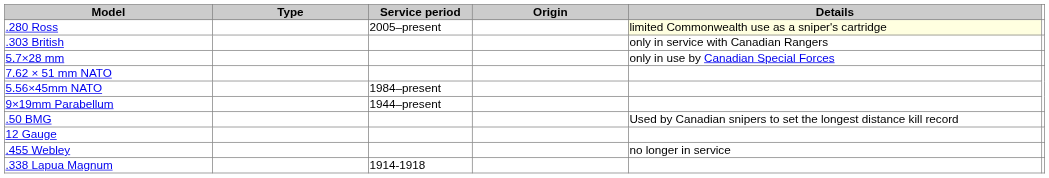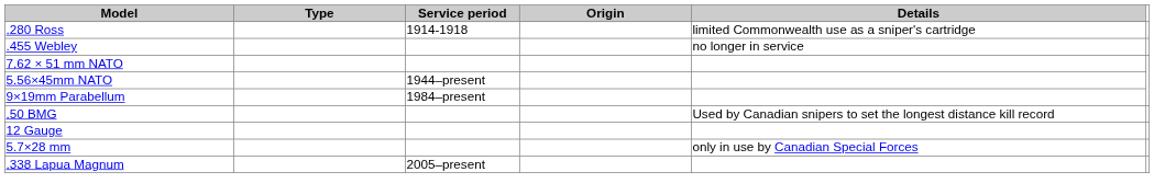.280 Ross | Service period: 2005–present -> 1914-1918
.280 Ross | Details: lightyellow background -> no background
- row: .303 British | only in service with Canadian Rangers
rows swapped: .455 Webley <-> 5.7×28 mm
5.56×45mm NATO | Service period: 1984–present -> 1944–present
9×19mm Parabellum | Service period: 1944–present -> 1984–present
.338 Lapua Magnum | Service period: 1914-1918 -> 2005–present
